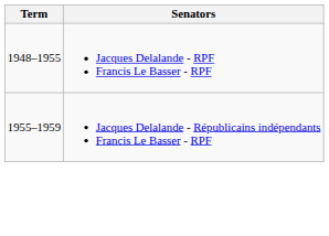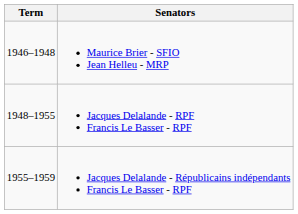+ row: 1946–1948 | Maurice Brier - SFIO Jean Helleu - MRP
